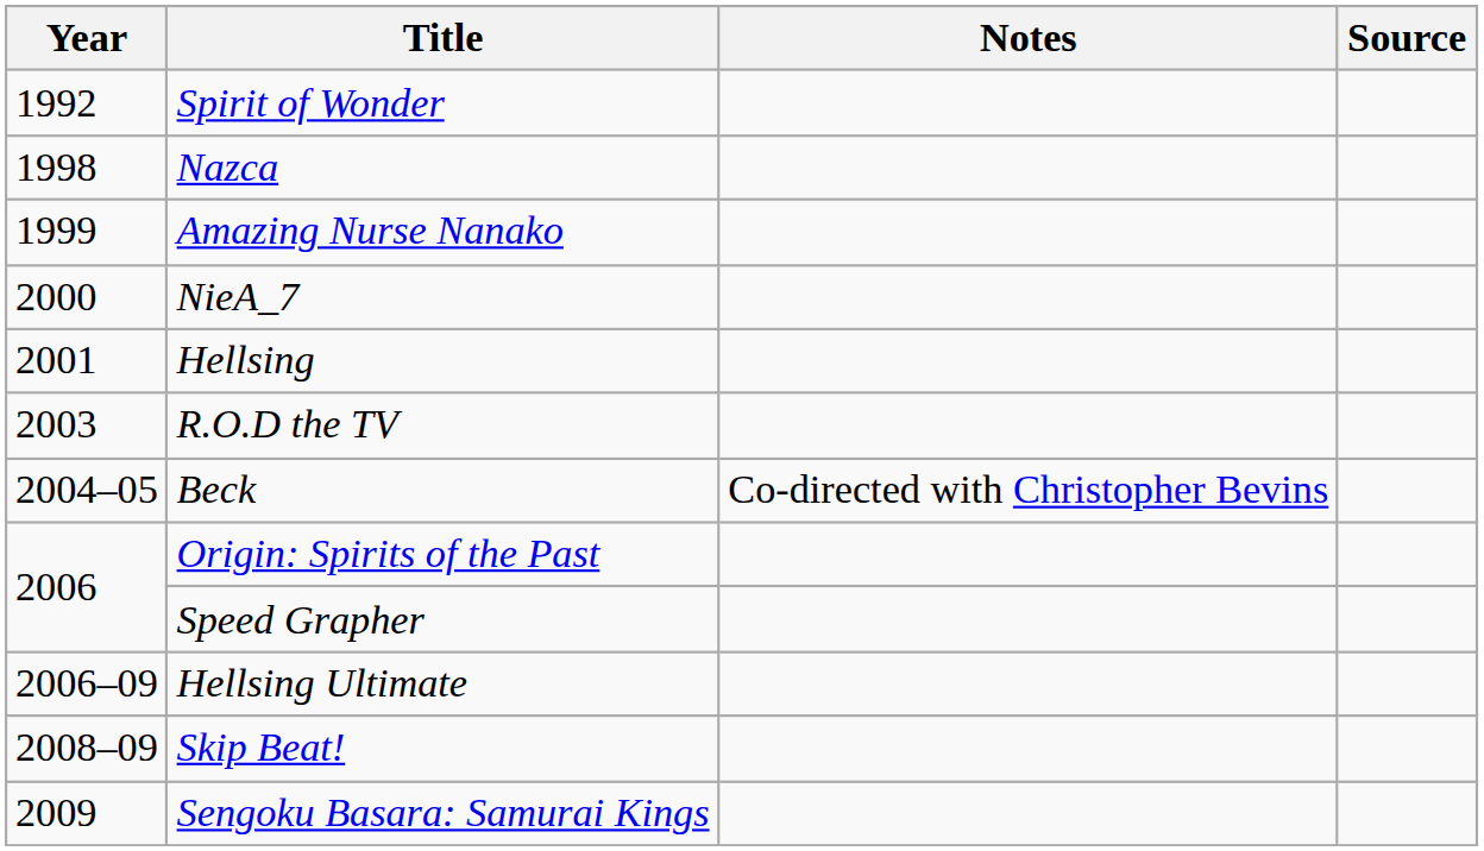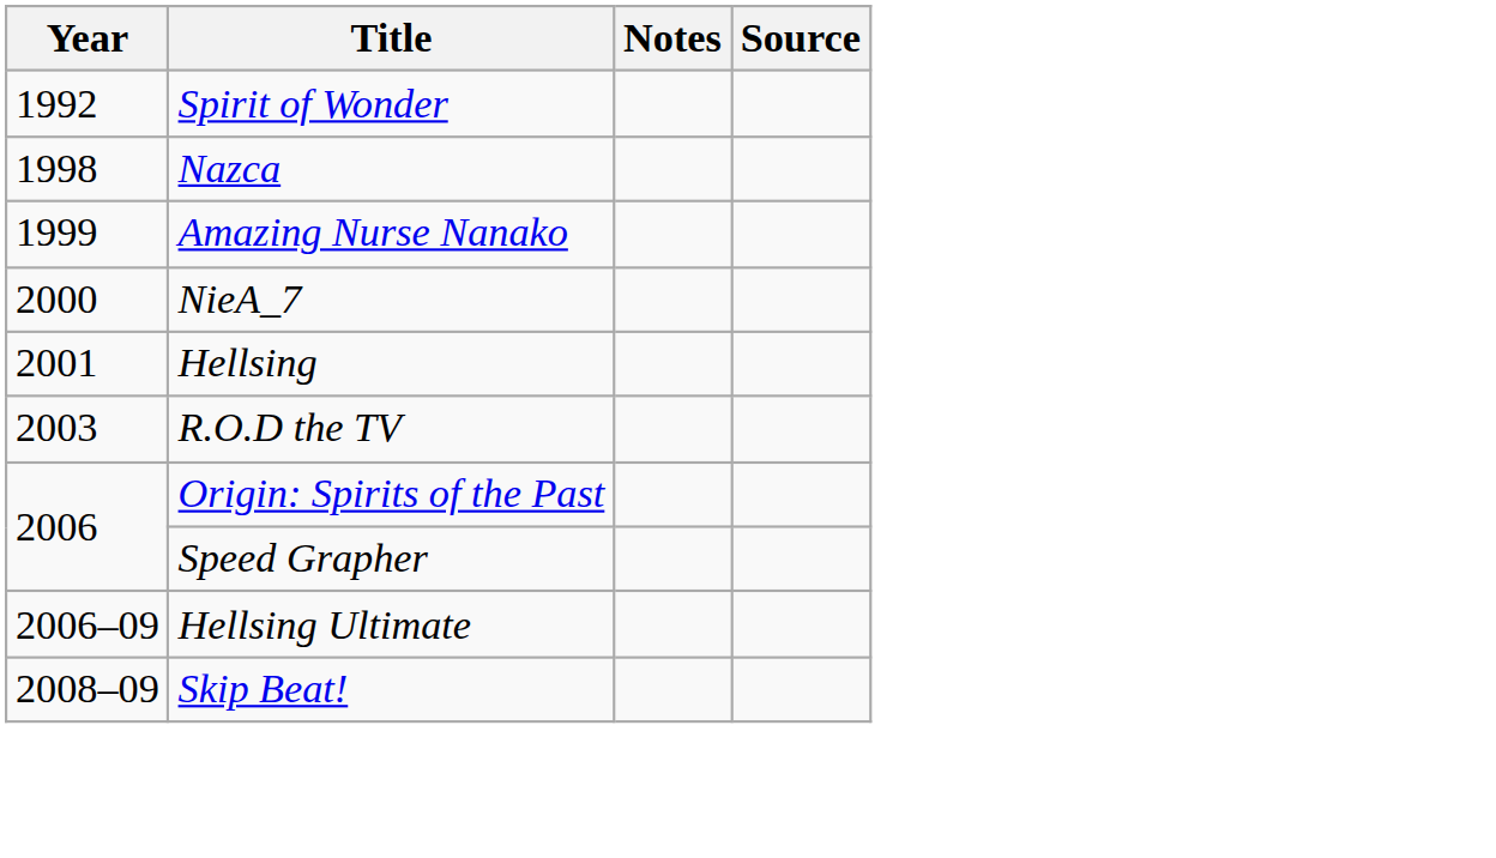- row: 2004–05 | Beck | Co-directed with Christopher Bevins
- row: 2009 | Sengoku Basara: Samurai Kings
